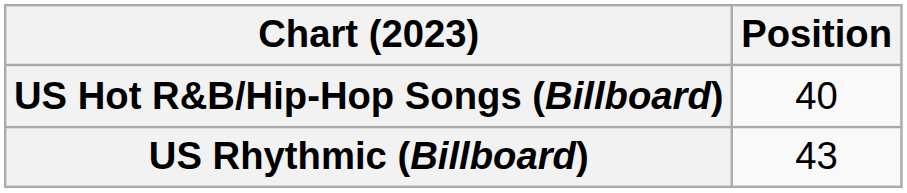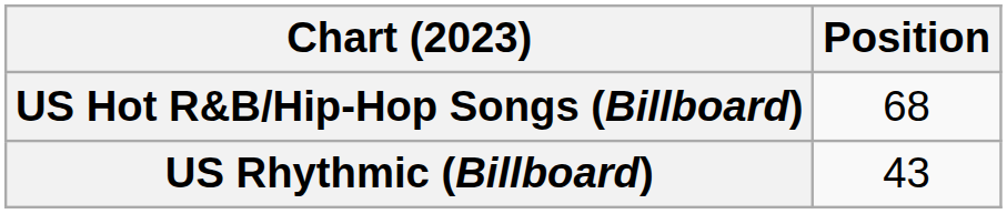US Hot R&B/Hip-Hop Songs (Billboard) | Position: 40 -> 68
